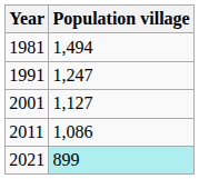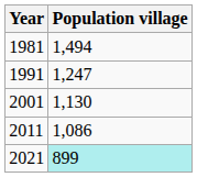2001 | Population village: 1,127 -> 1,130
